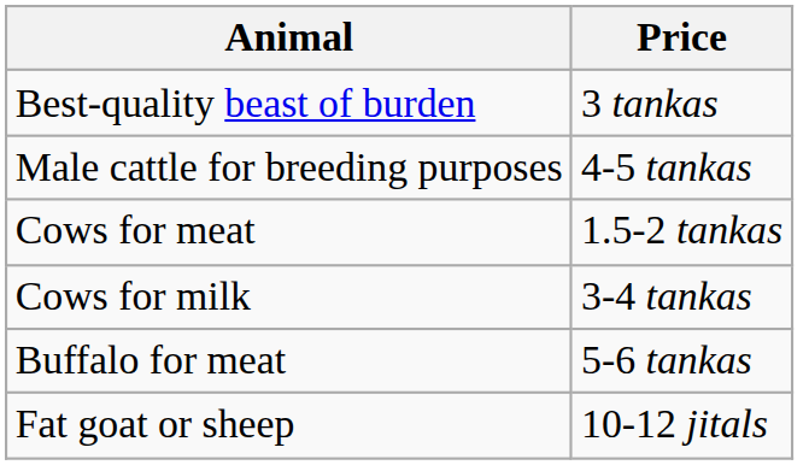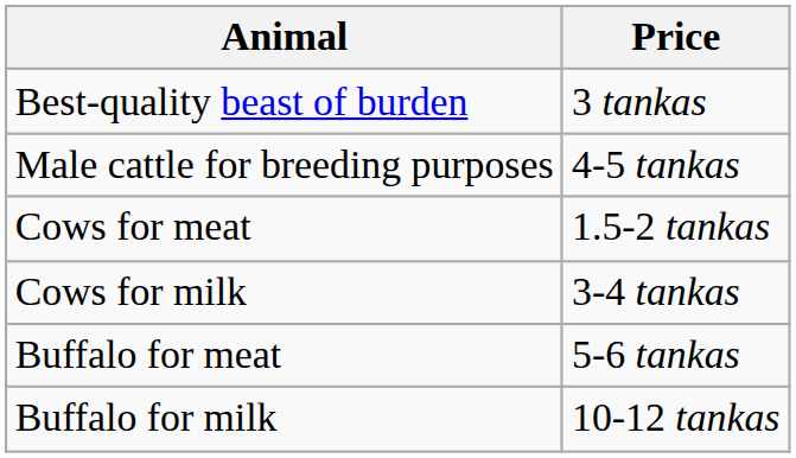+ row: Buffalo for milk | 10-12 tankas
- row: Fat goat or sheep | 10-12 jitals
